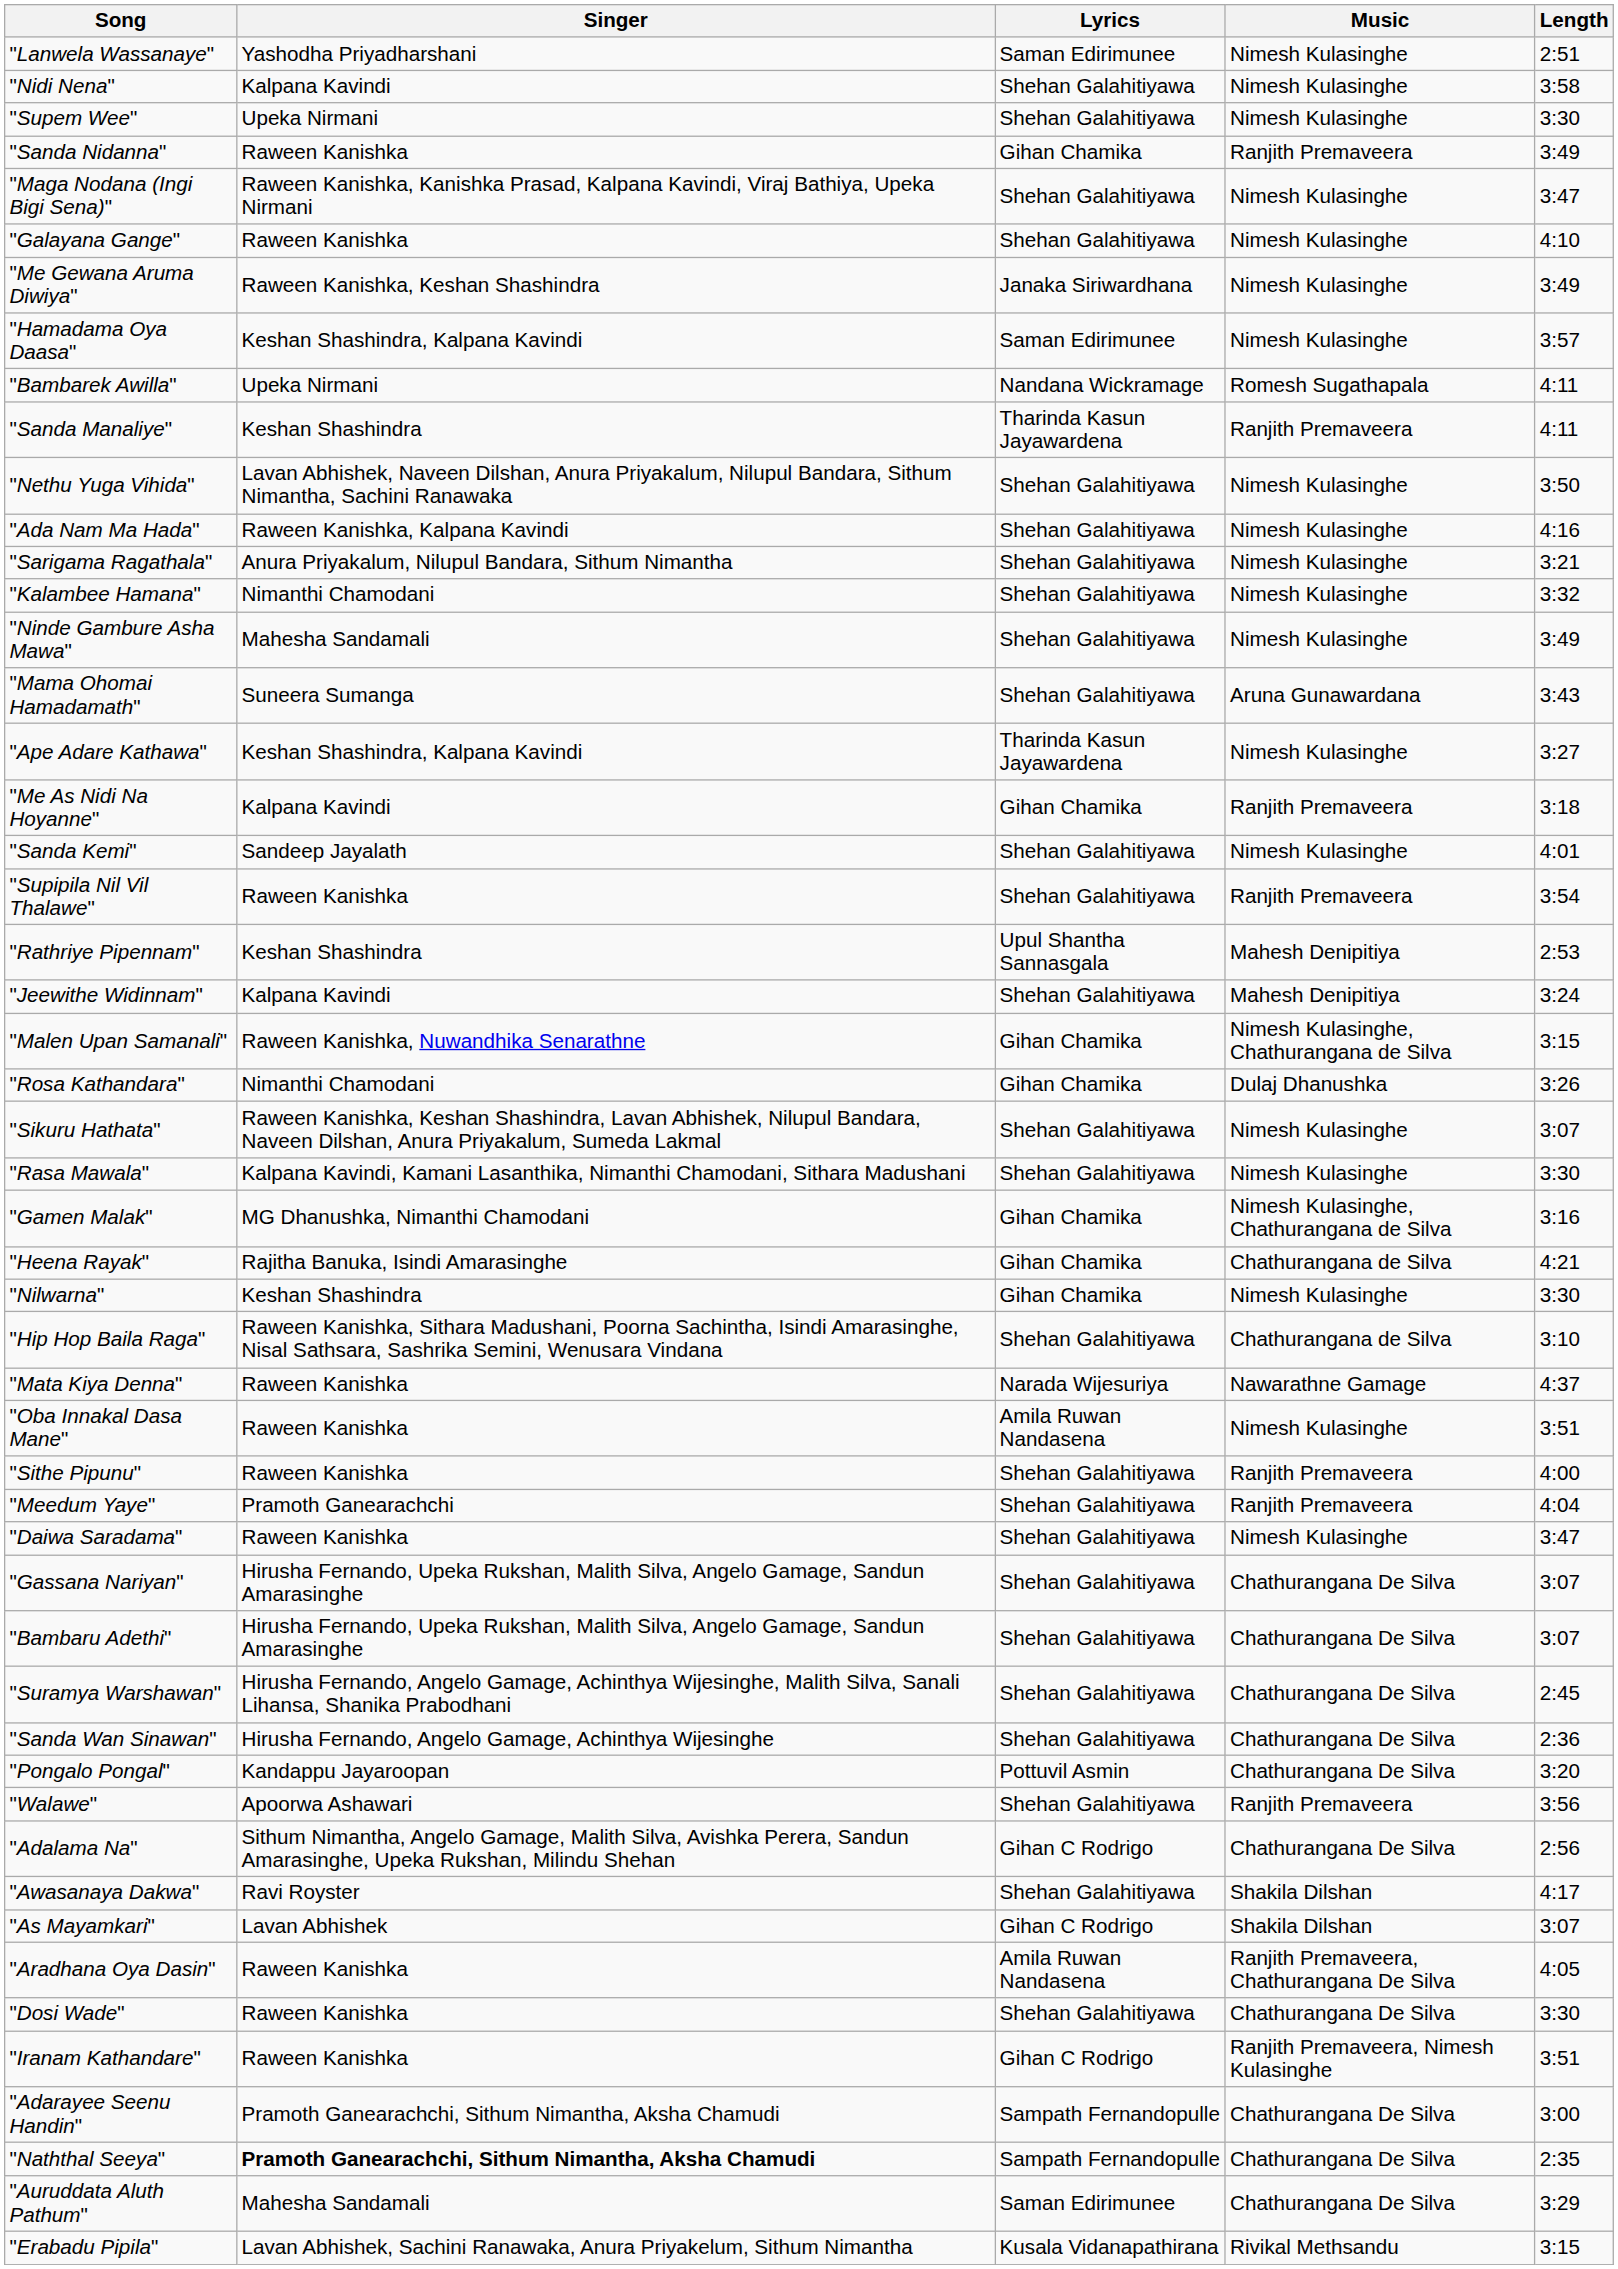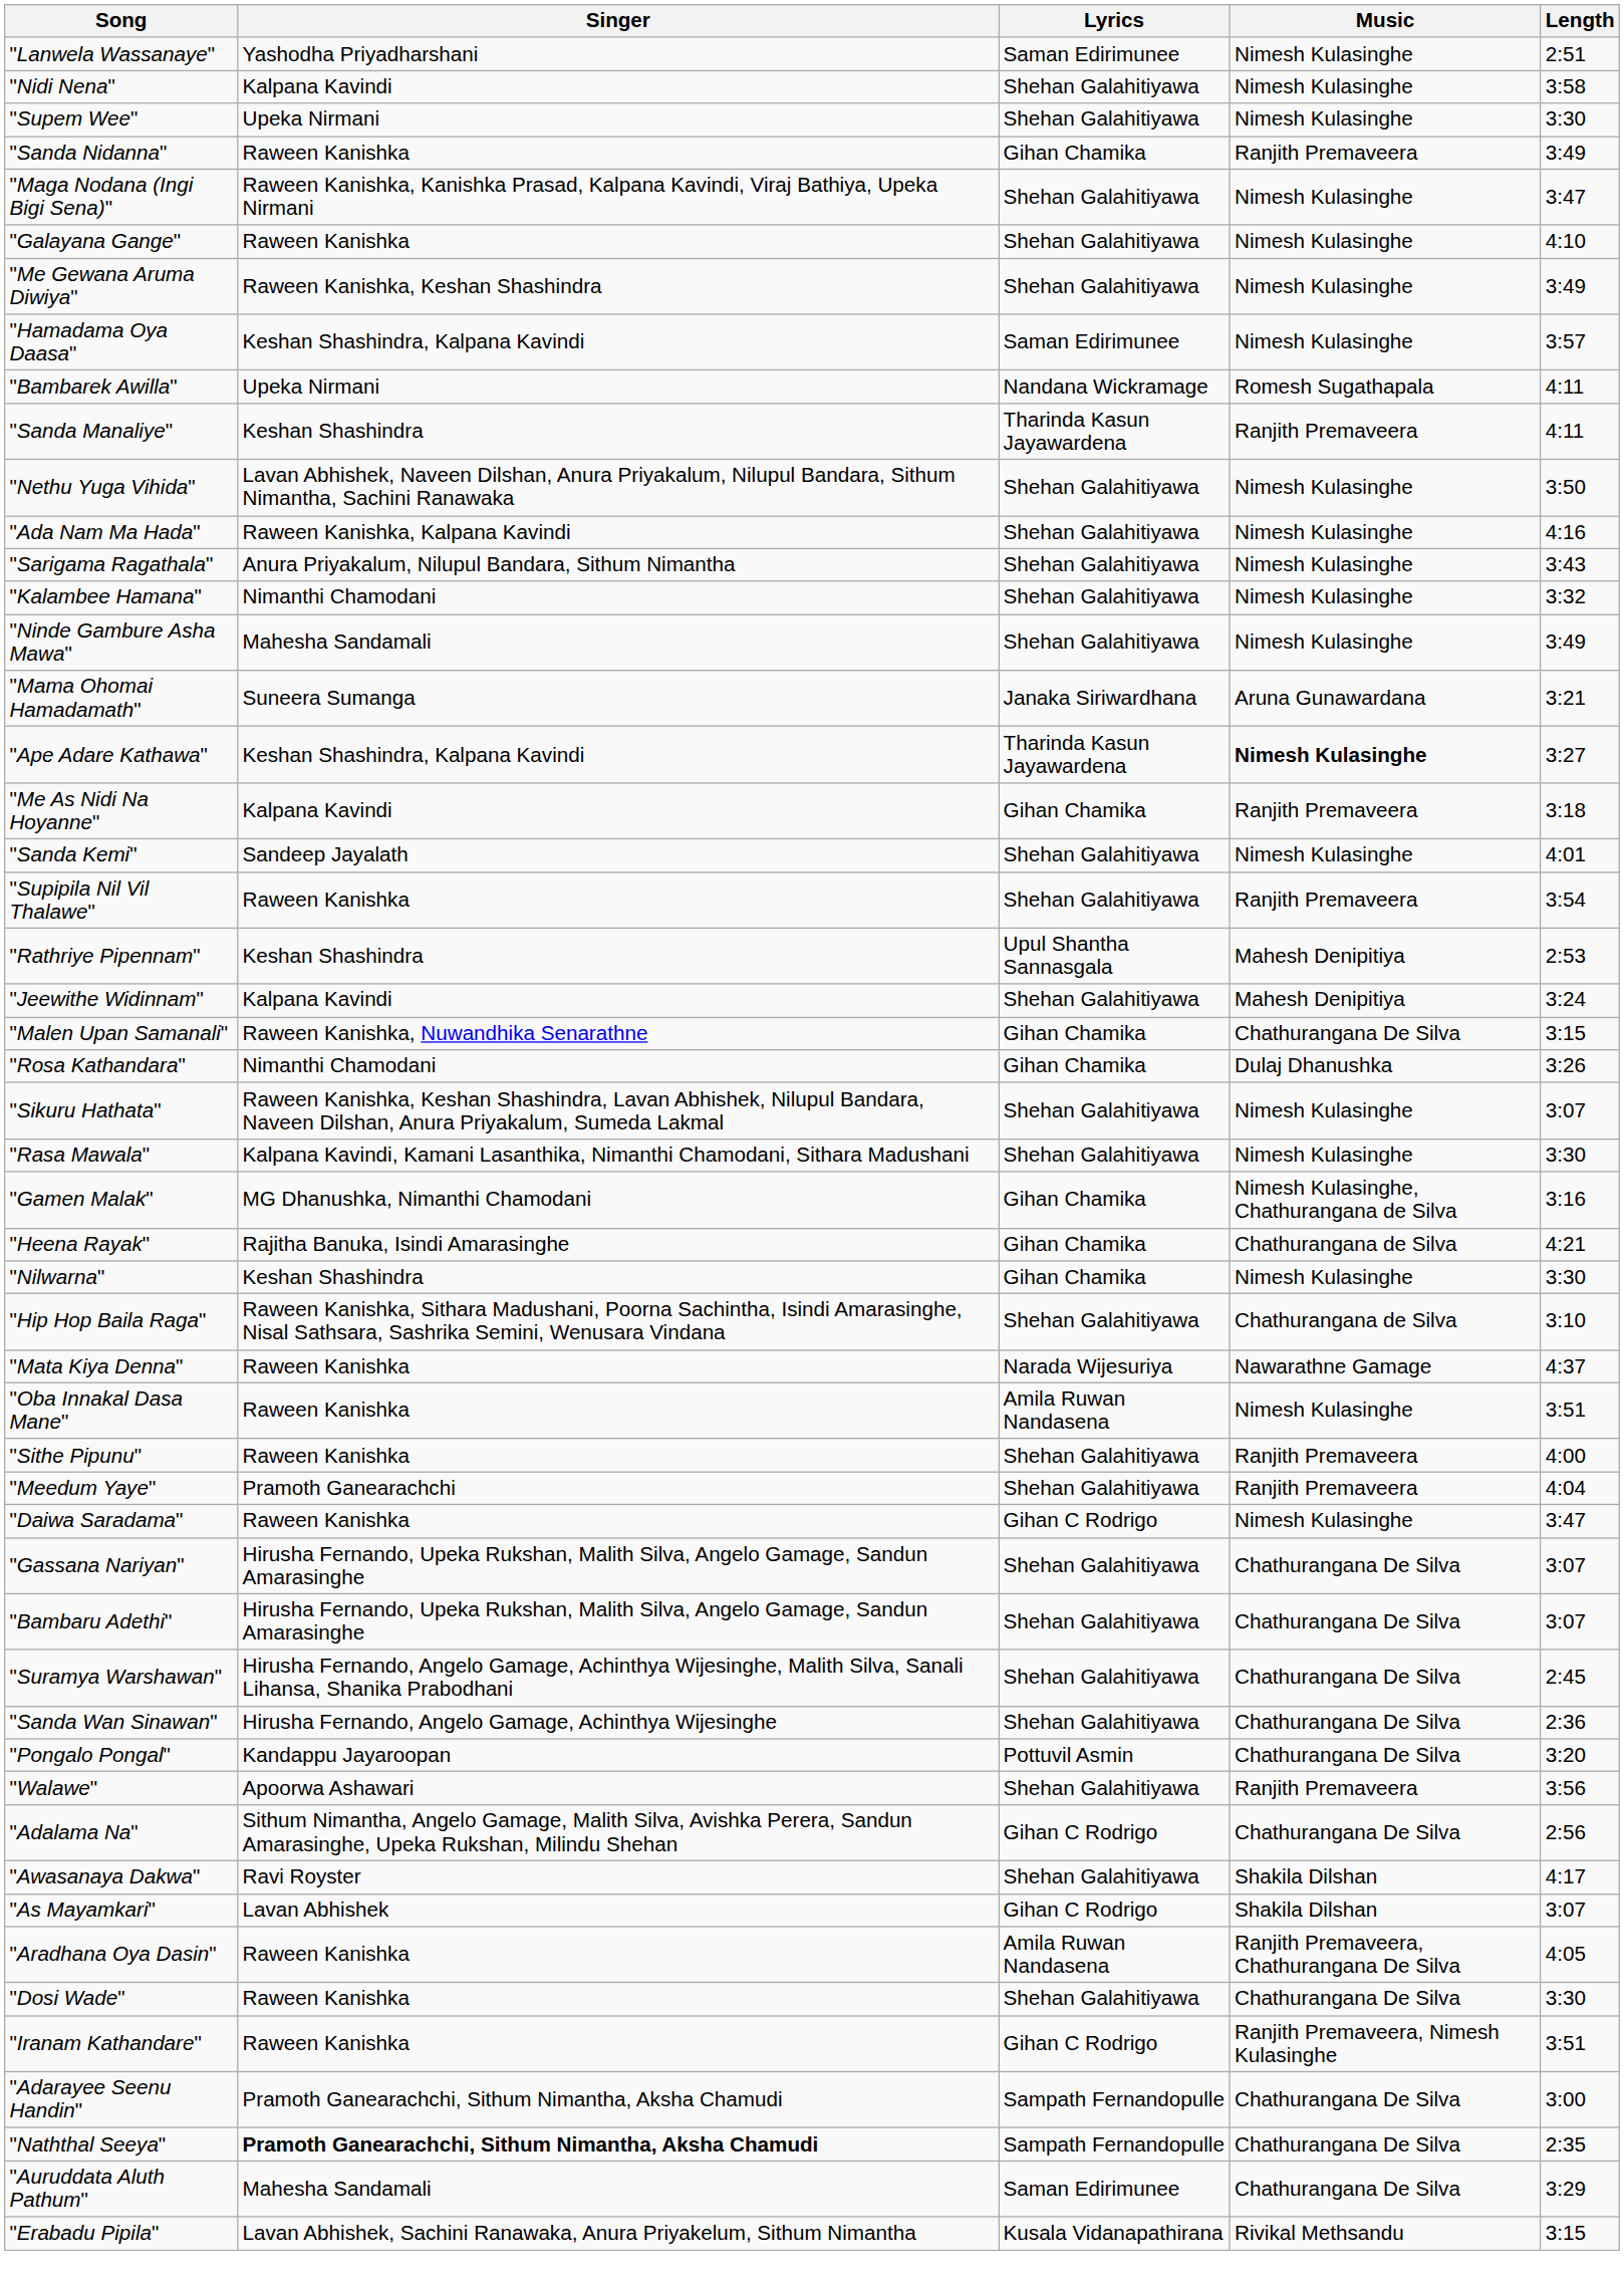"Me Gewana Aruma Diwiya" | Lyrics: Janaka Siriwardhana -> Shehan Galahitiyawa
"Sarigama Ragathala" | Length: 3:21 -> 3:43
"Mama Ohomai Hamadamath" | Lyrics: Shehan Galahitiyawa -> Janaka Siriwardhana
"Mama Ohomai Hamadamath" | Length: 3:43 -> 3:21
"Ape Adare Kathawa" | Music: normal -> bold
"Malen Upan Samanali" | Music: Nimesh Kulasinghe, Chathurangana de Silva -> Chathurangana De Silva
"Daiwa Saradama" | Lyrics: Shehan Galahitiyawa -> Gihan C Rodrigo
